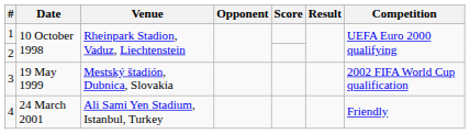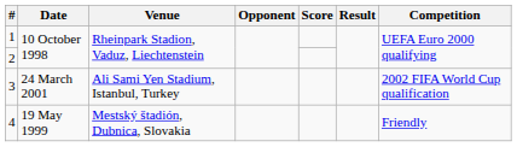3 | Date: 19 May 1999 -> 24 March 2001
3 | Venue: Mestský štadión, Dubnica, Slovakia -> Ali Sami Yen Stadium, Istanbul, Turkey
4 | Date: 24 March 2001 -> 19 May 1999
4 | Venue: Ali Sami Yen Stadium, Istanbul, Turkey -> Mestský štadión, Dubnica, Slovakia
